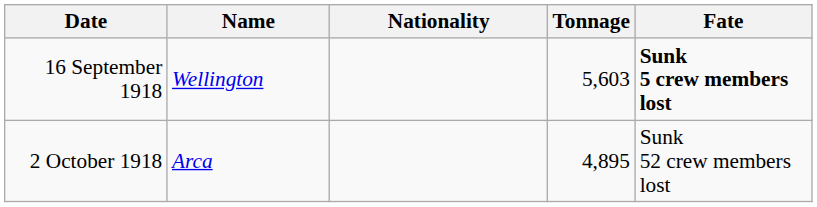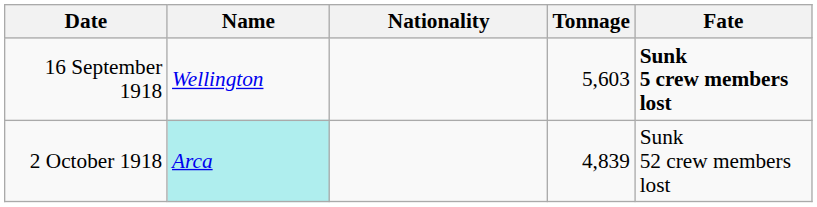2 October 1918 | Name: no background -> paleturquoise background
2 October 1918 | Tonnage: 4,895 -> 4,839
